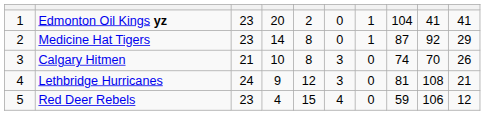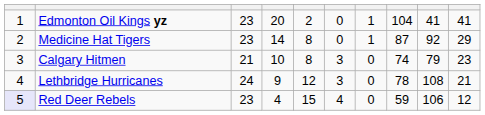Calgary Hitmen | column 9: 70 -> 79
Calgary Hitmen | column 10: 26 -> 23
Lethbridge Hurricanes | column 8: 81 -> 78
Red Deer Rebels | column 1: no background -> lavender background
